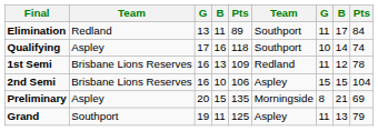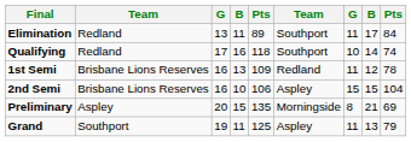Qualifying | column 2: Aspley -> Redland
